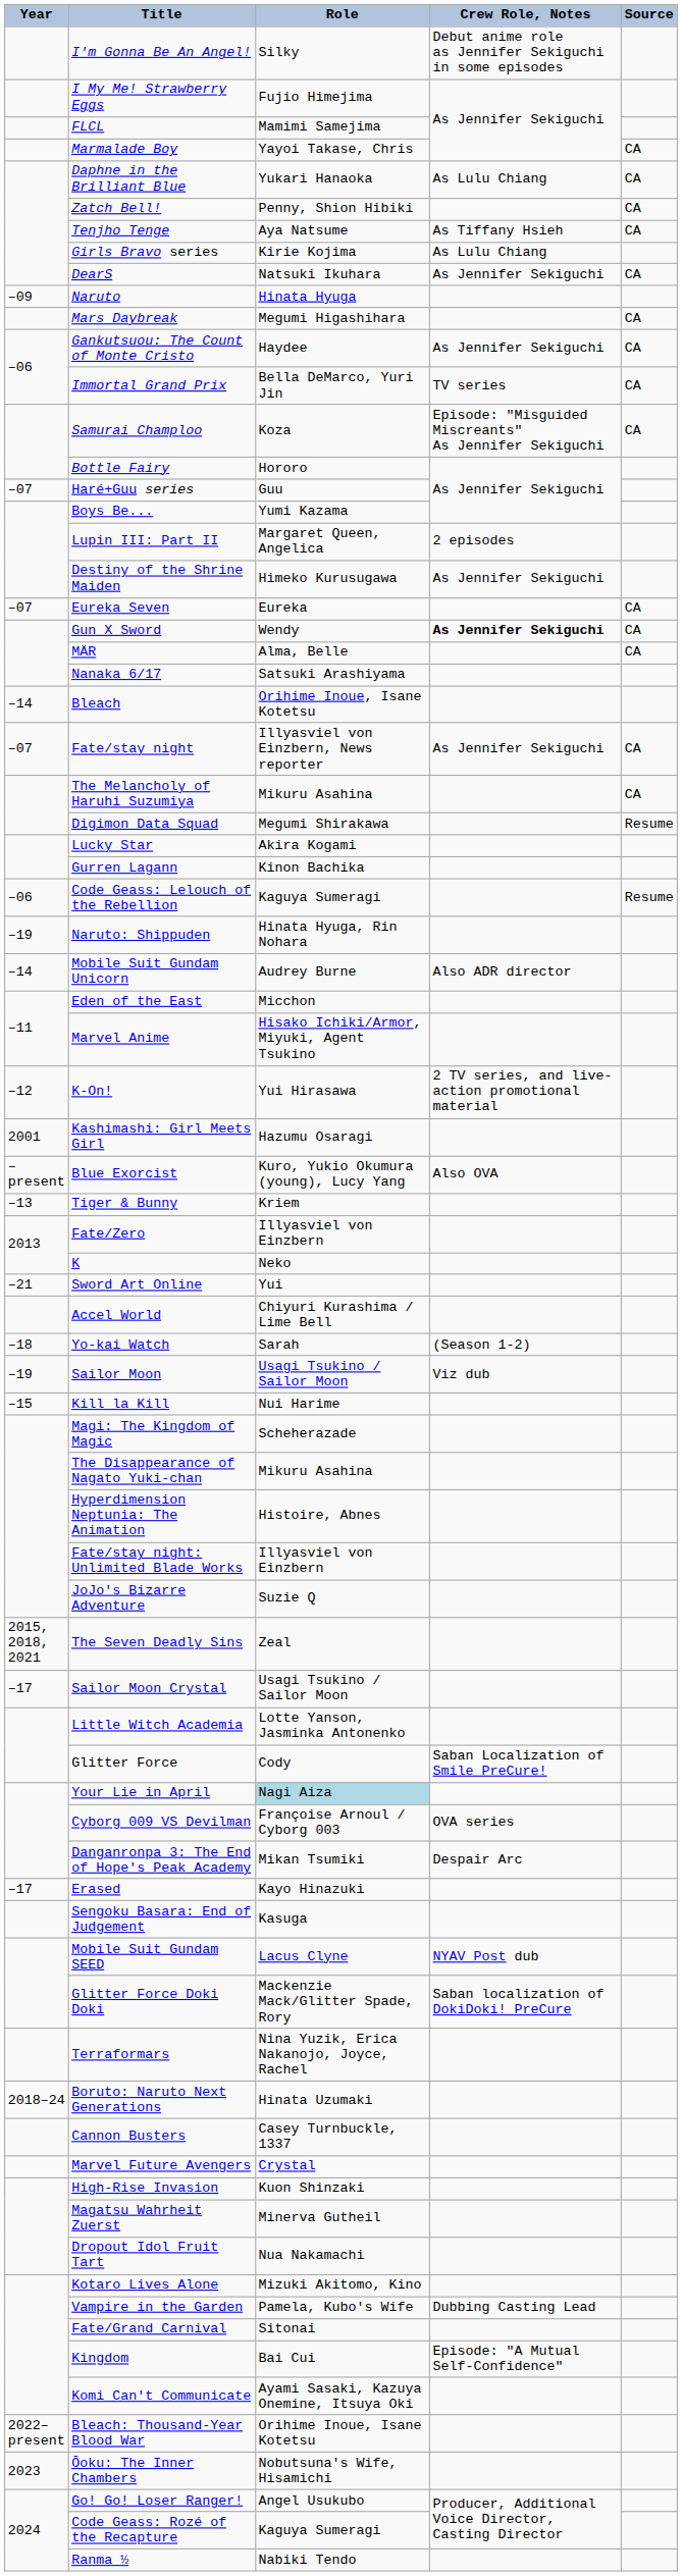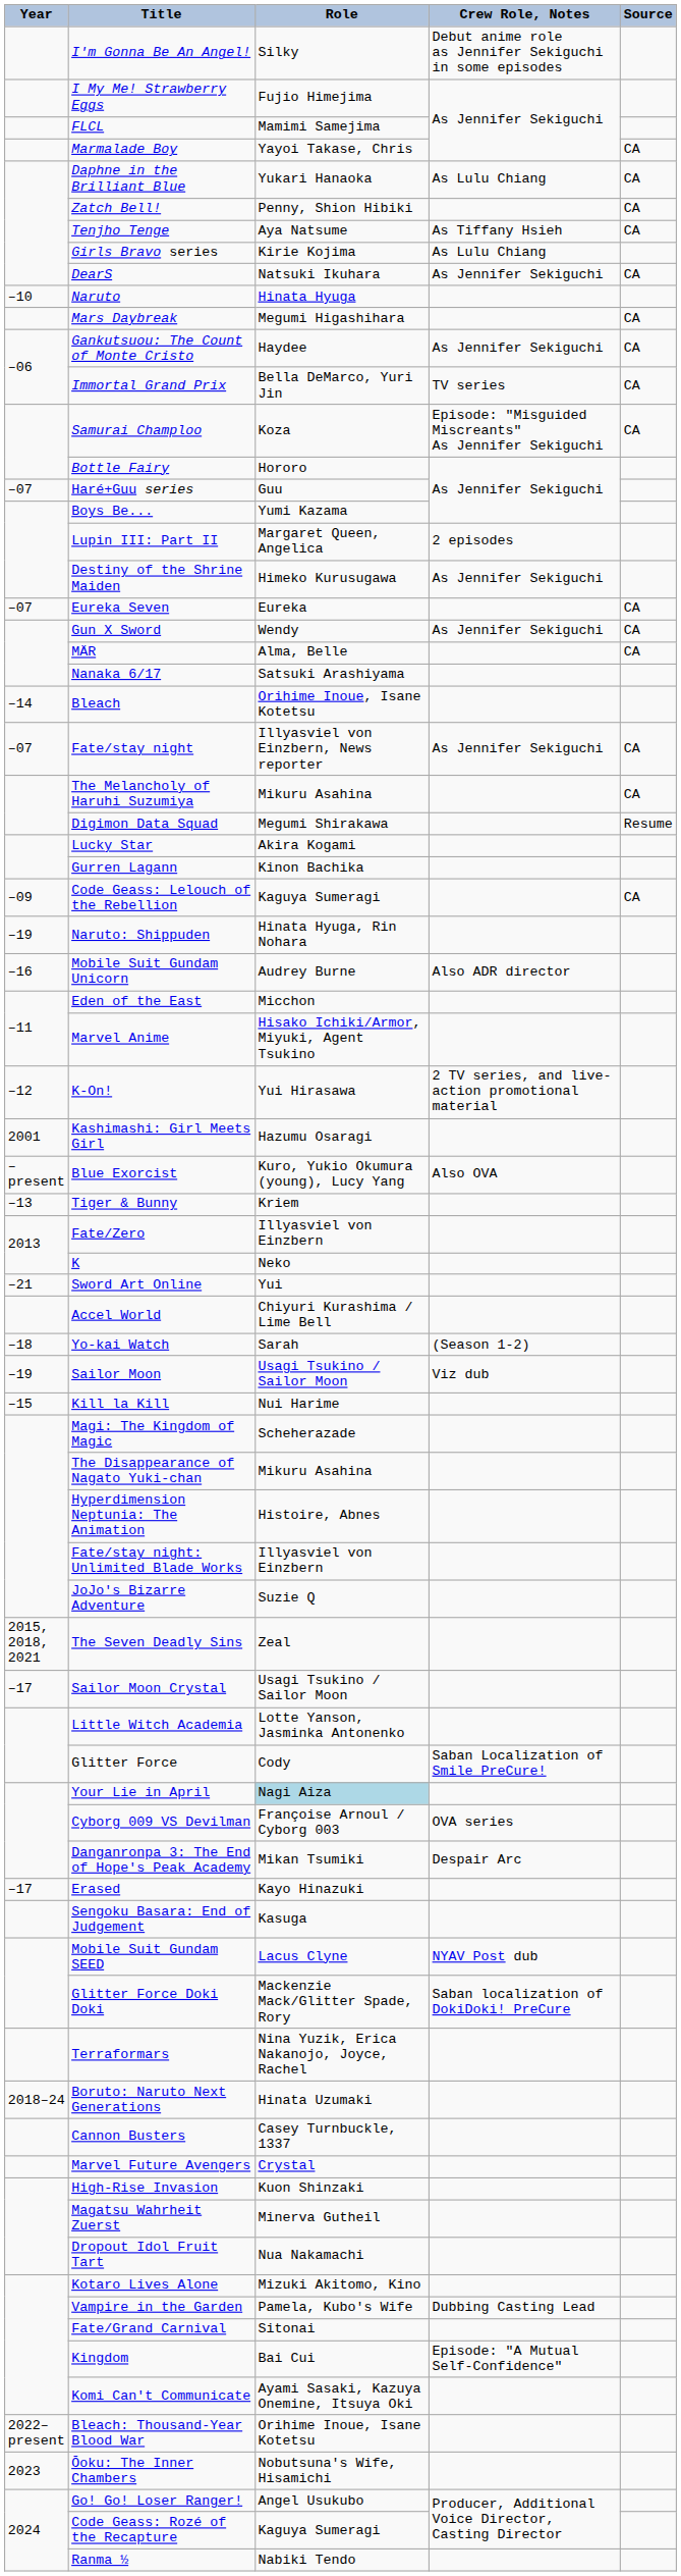Naruto | Year: –09 -> –10
Gun X Sword | Crew Role, Notes: bold -> normal
Code Geass: Lelouch of the Rebellion | Year: –06 -> –09
Code Geass: Lelouch of the Rebellion | Source: Resume -> CA
Mobile Suit Gundam Unicorn | Year: –14 -> –16
